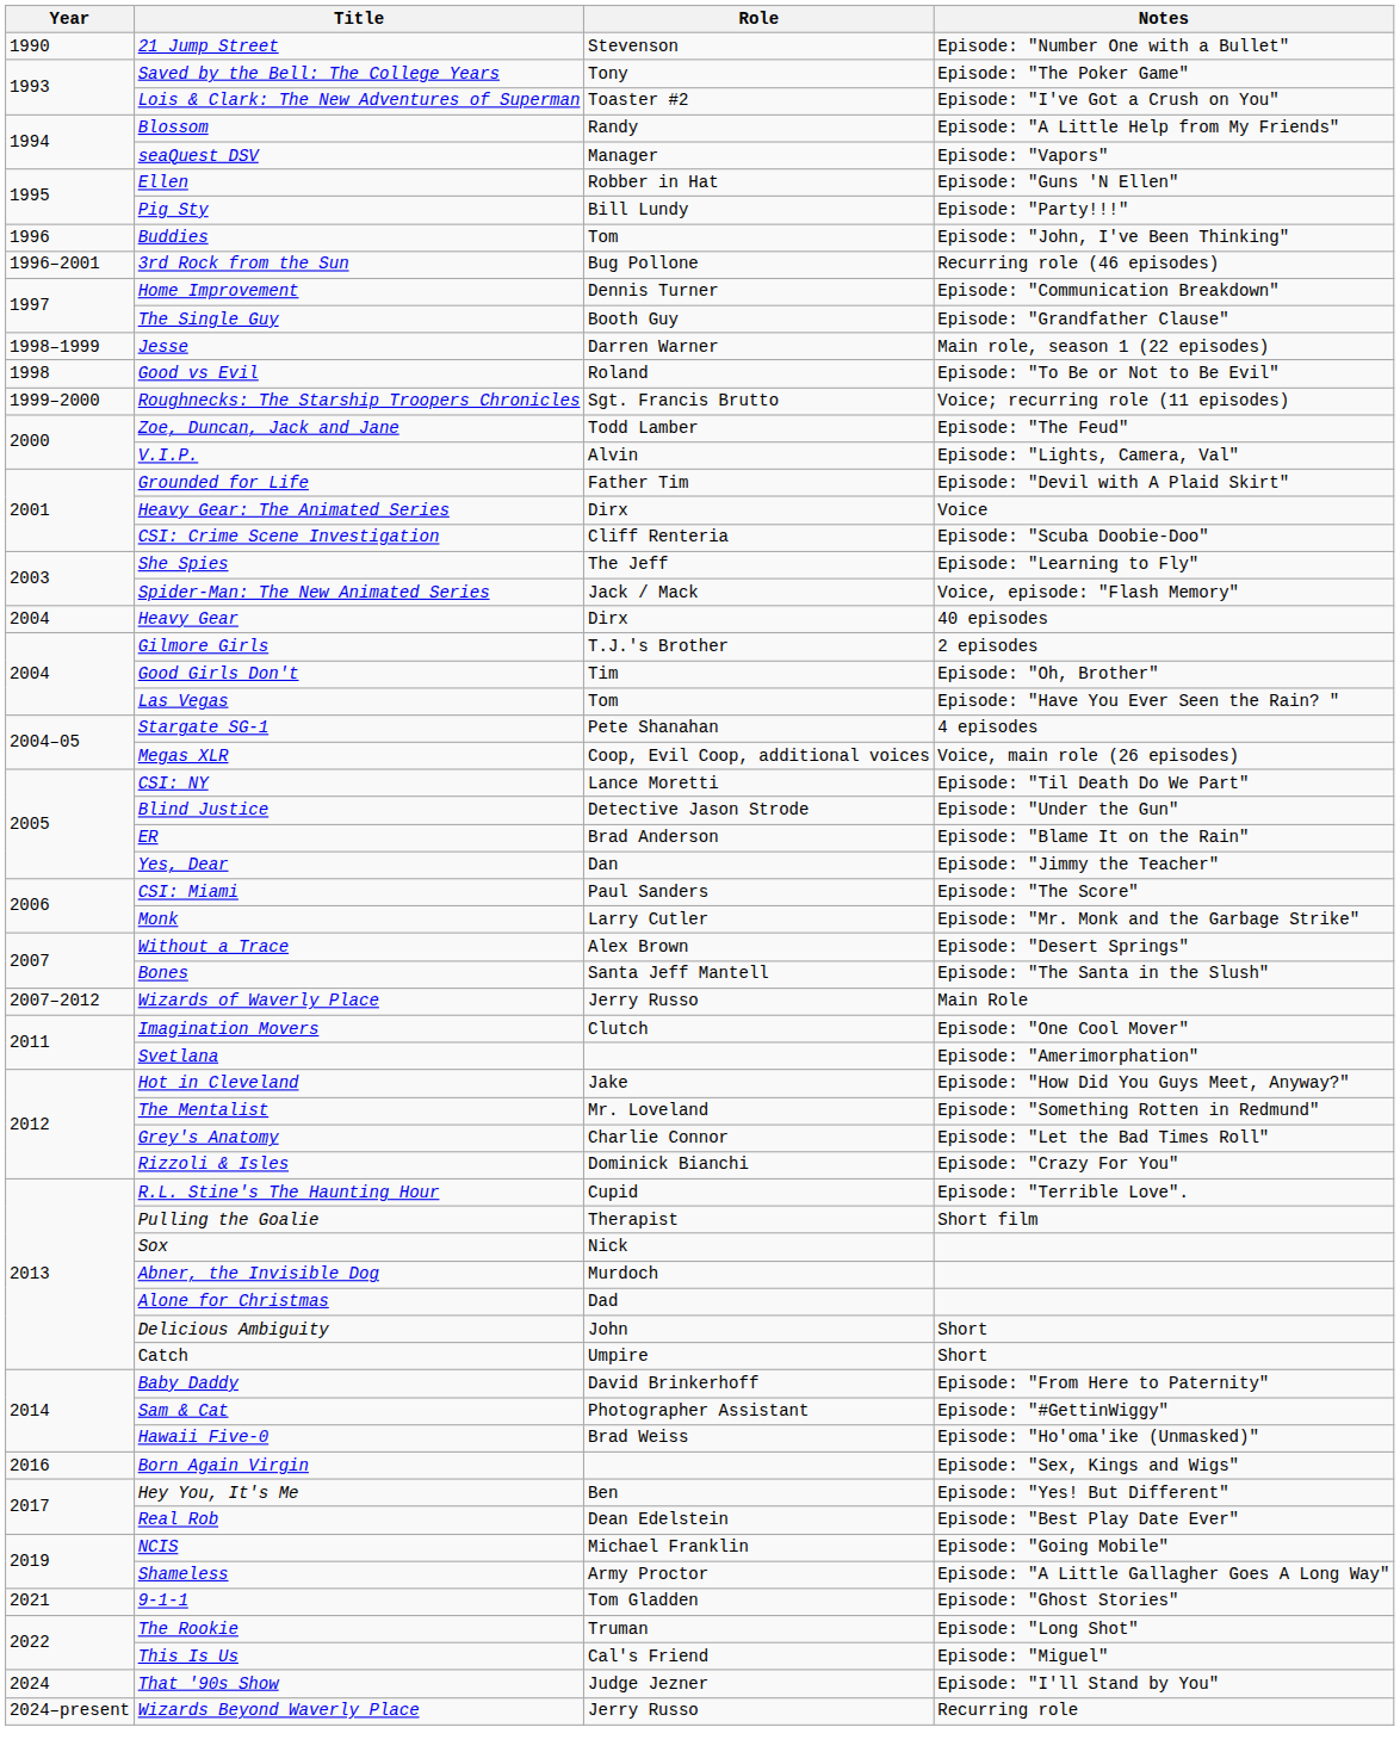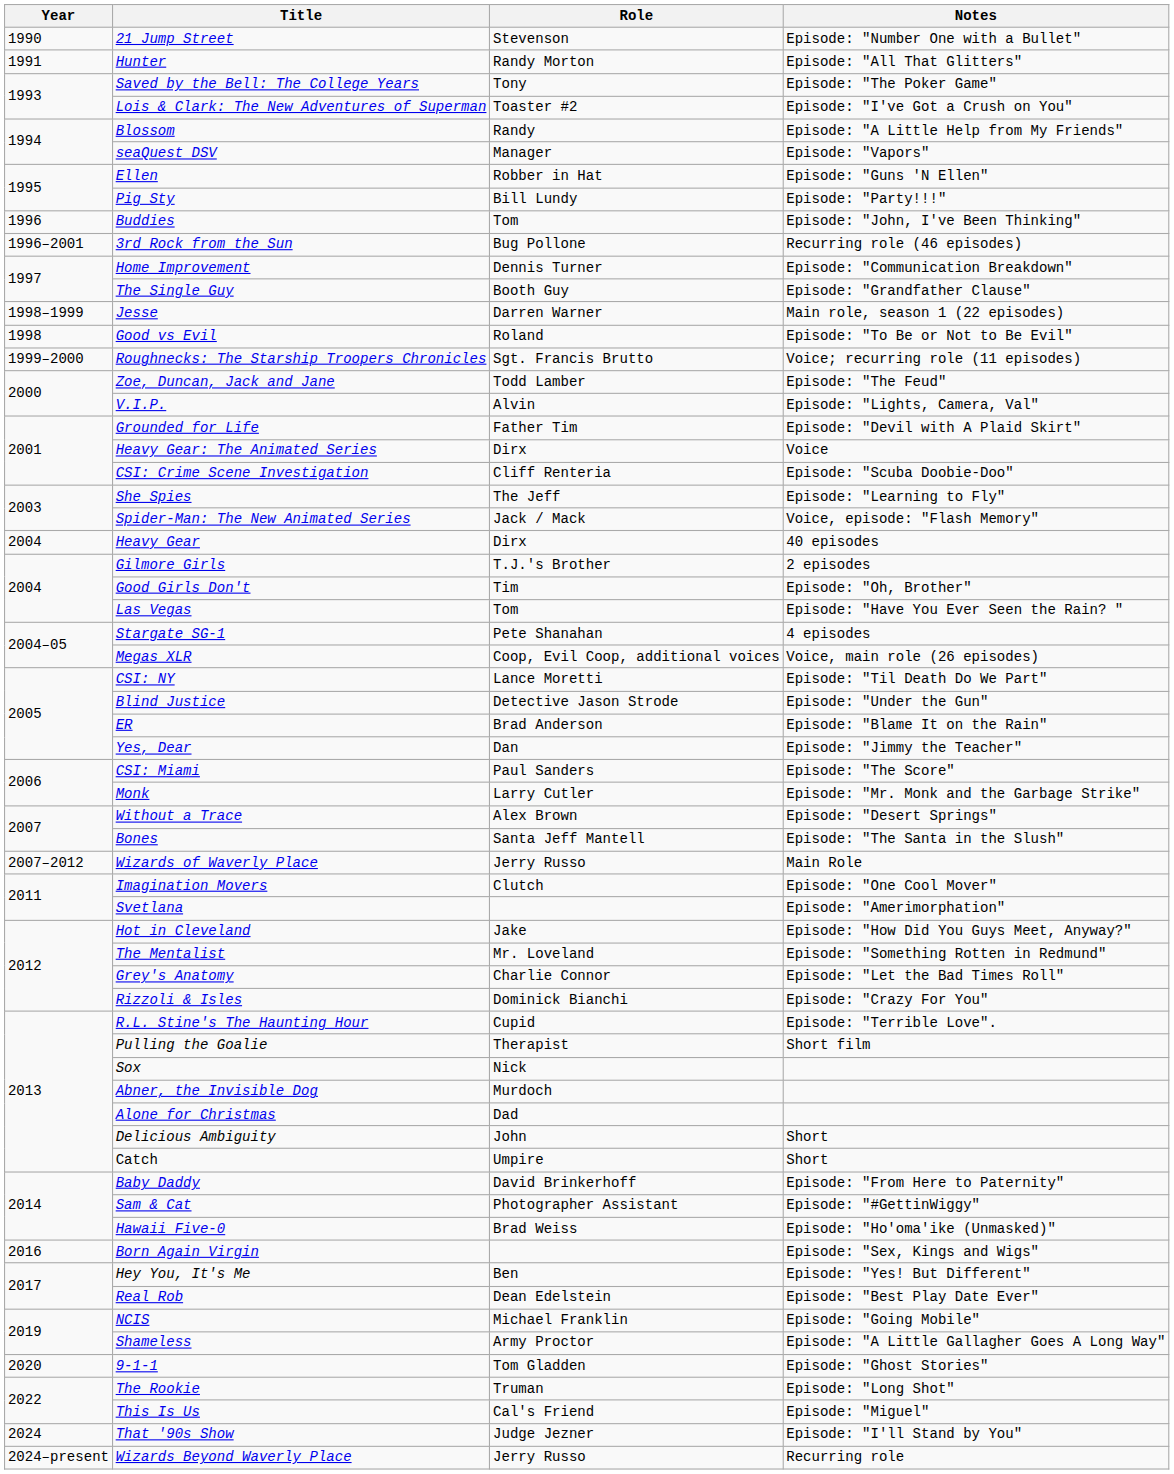+ row: 1991 | Hunter | Randy Morton | Episode: "All That Glitters"
9-1-1 | Year: 2021 -> 2020
